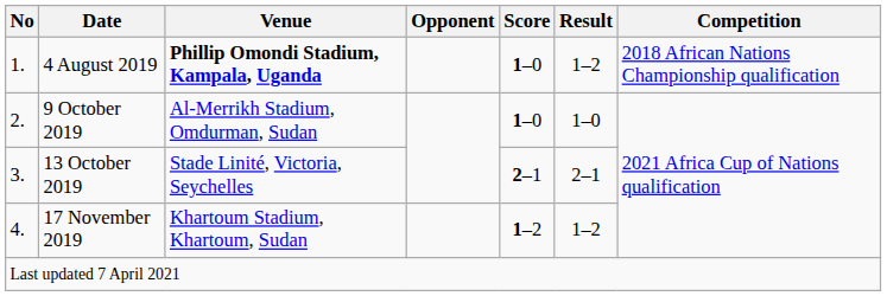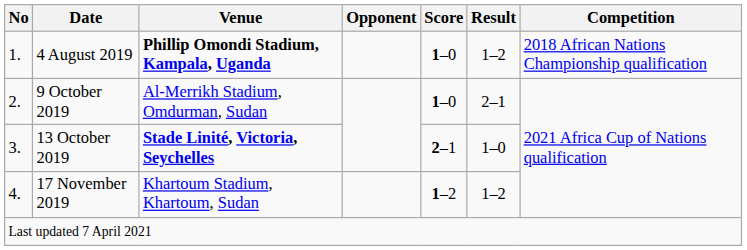9 October 2019 | Result: 1–0 -> 2–1
13 October 2019 | Venue: normal -> bold
13 October 2019 | Result: 2–1 -> 1–0
